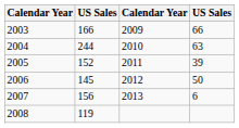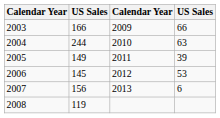2005 | column 2: 152 -> 149
2006 | column 4: 50 -> 53
